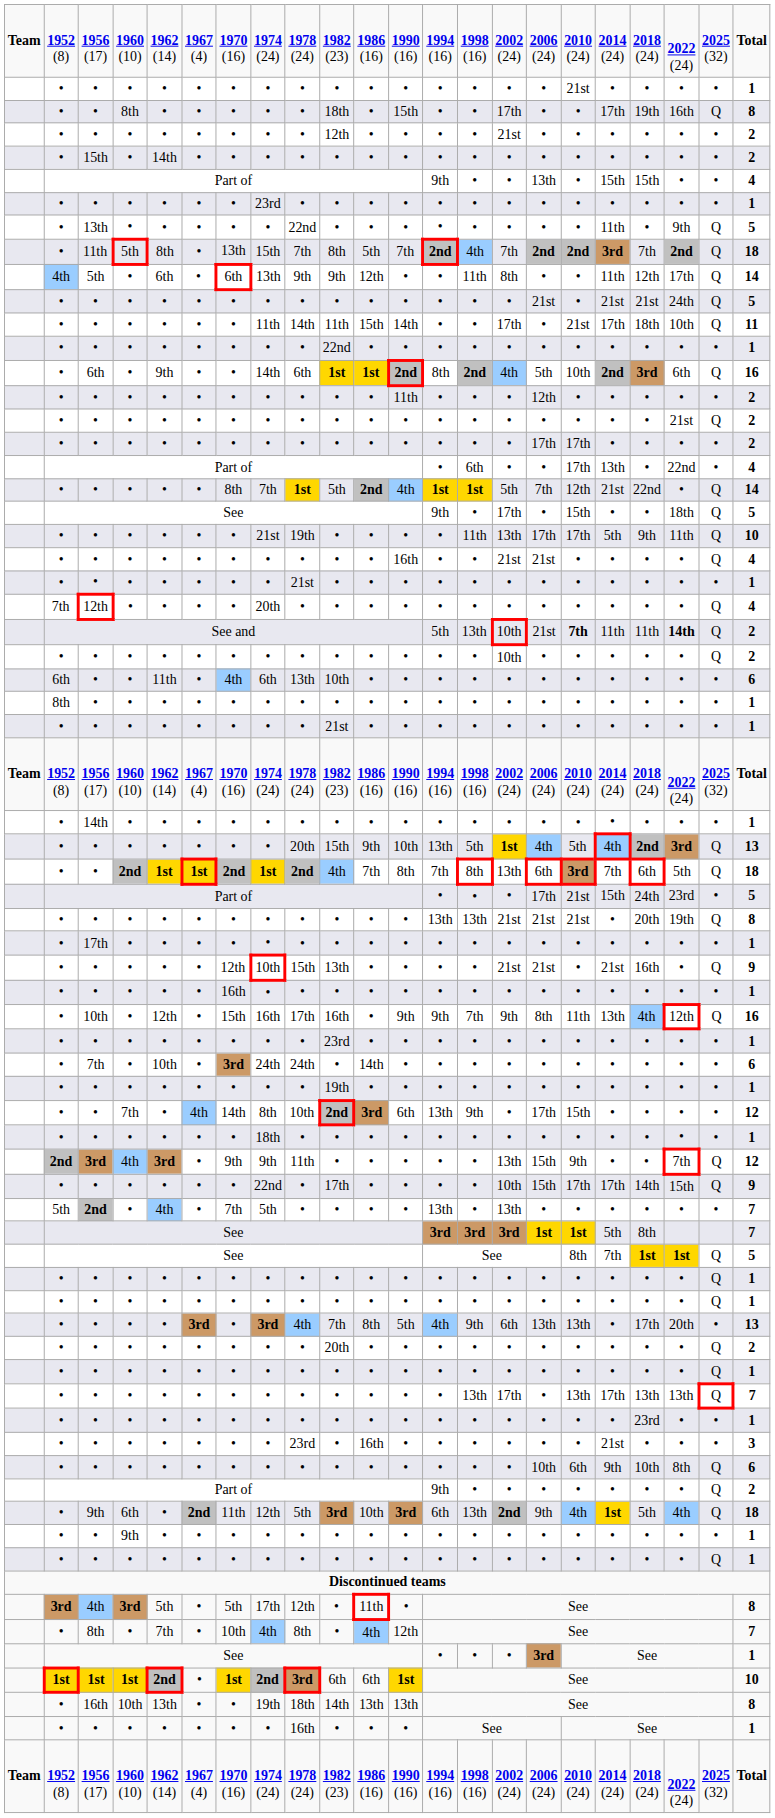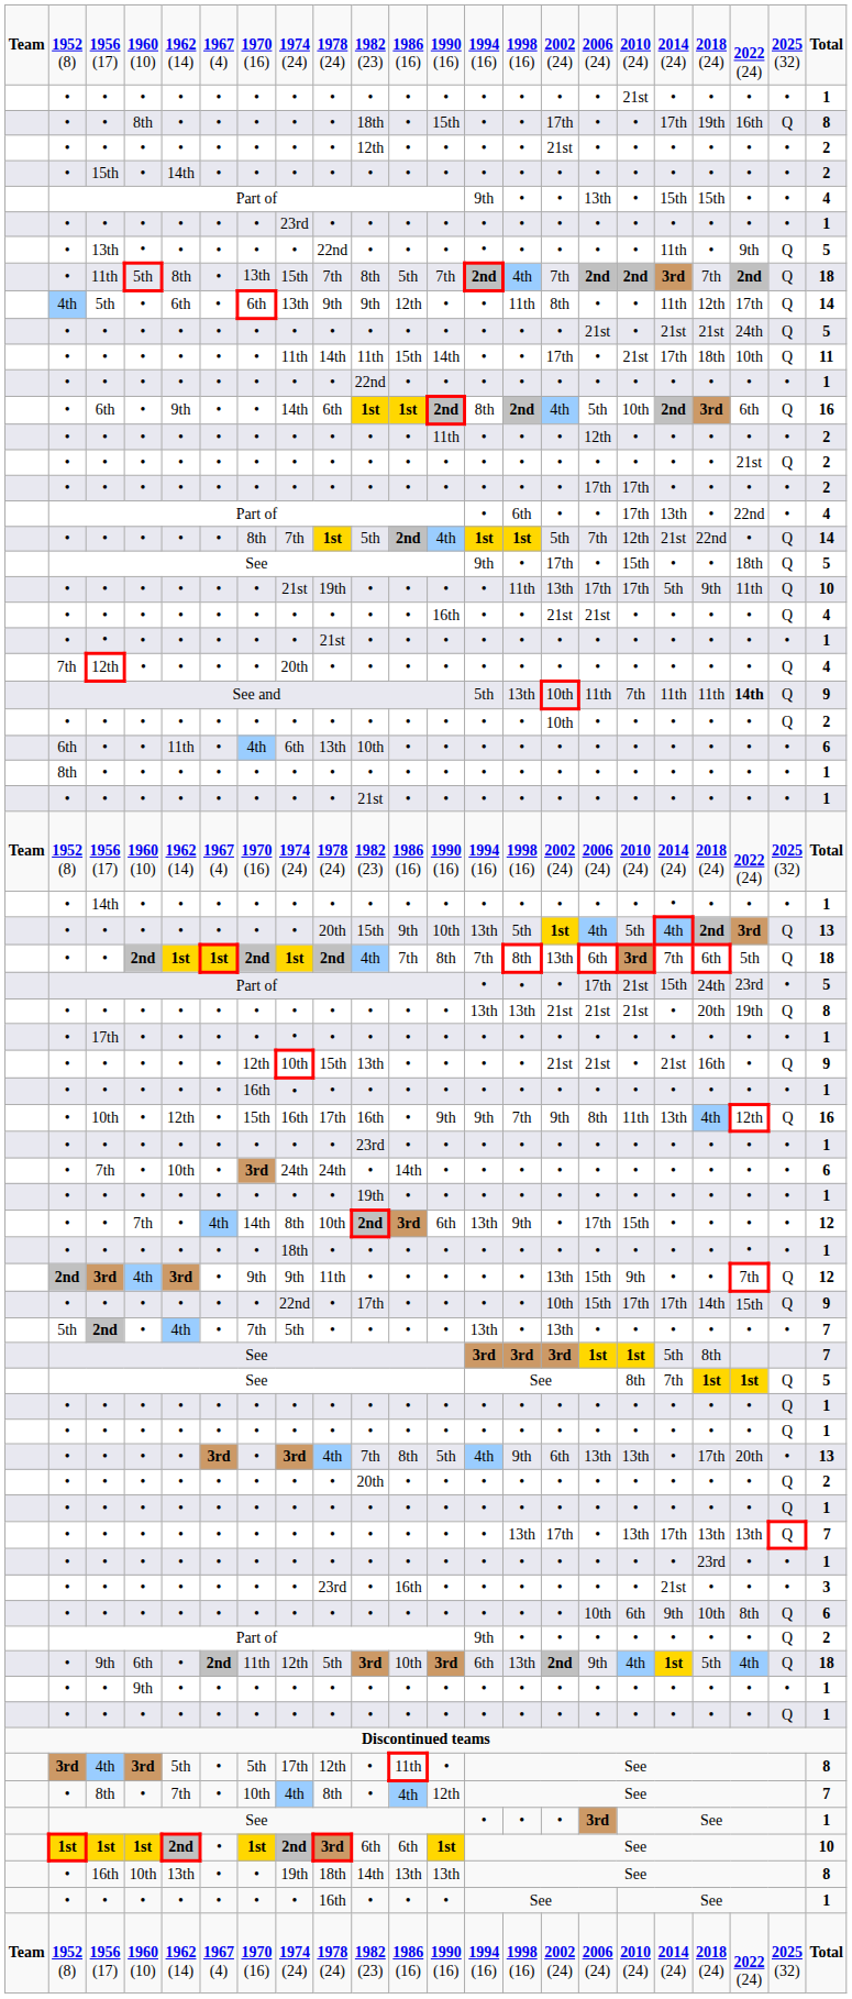See and | column 16: 21st -> 11th
See and | column 17: bold -> normal
See and | column 22: 2 -> 9
